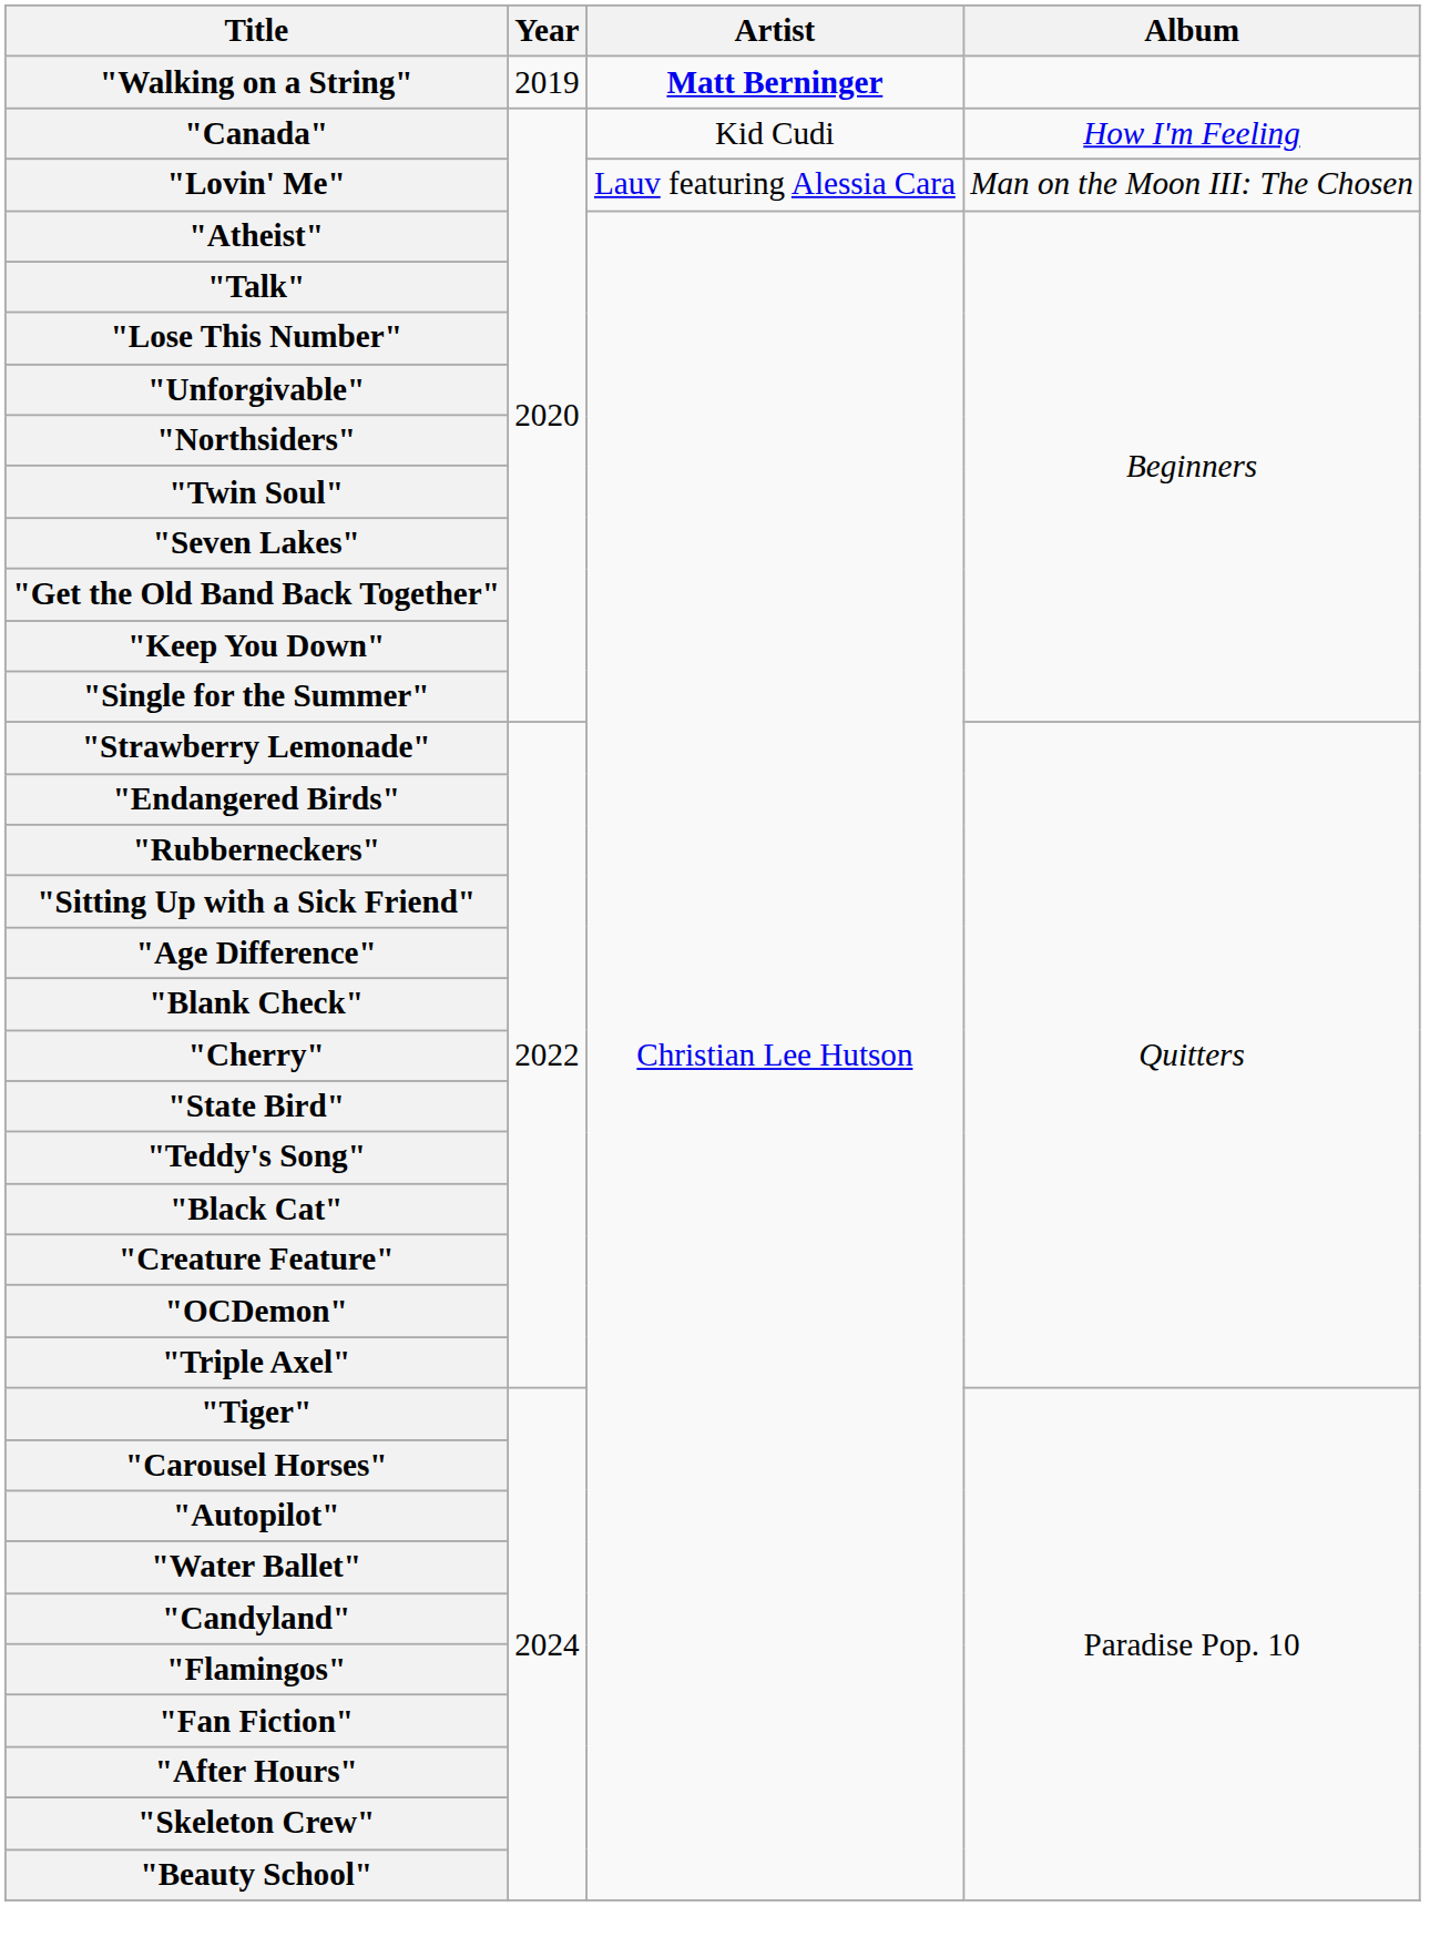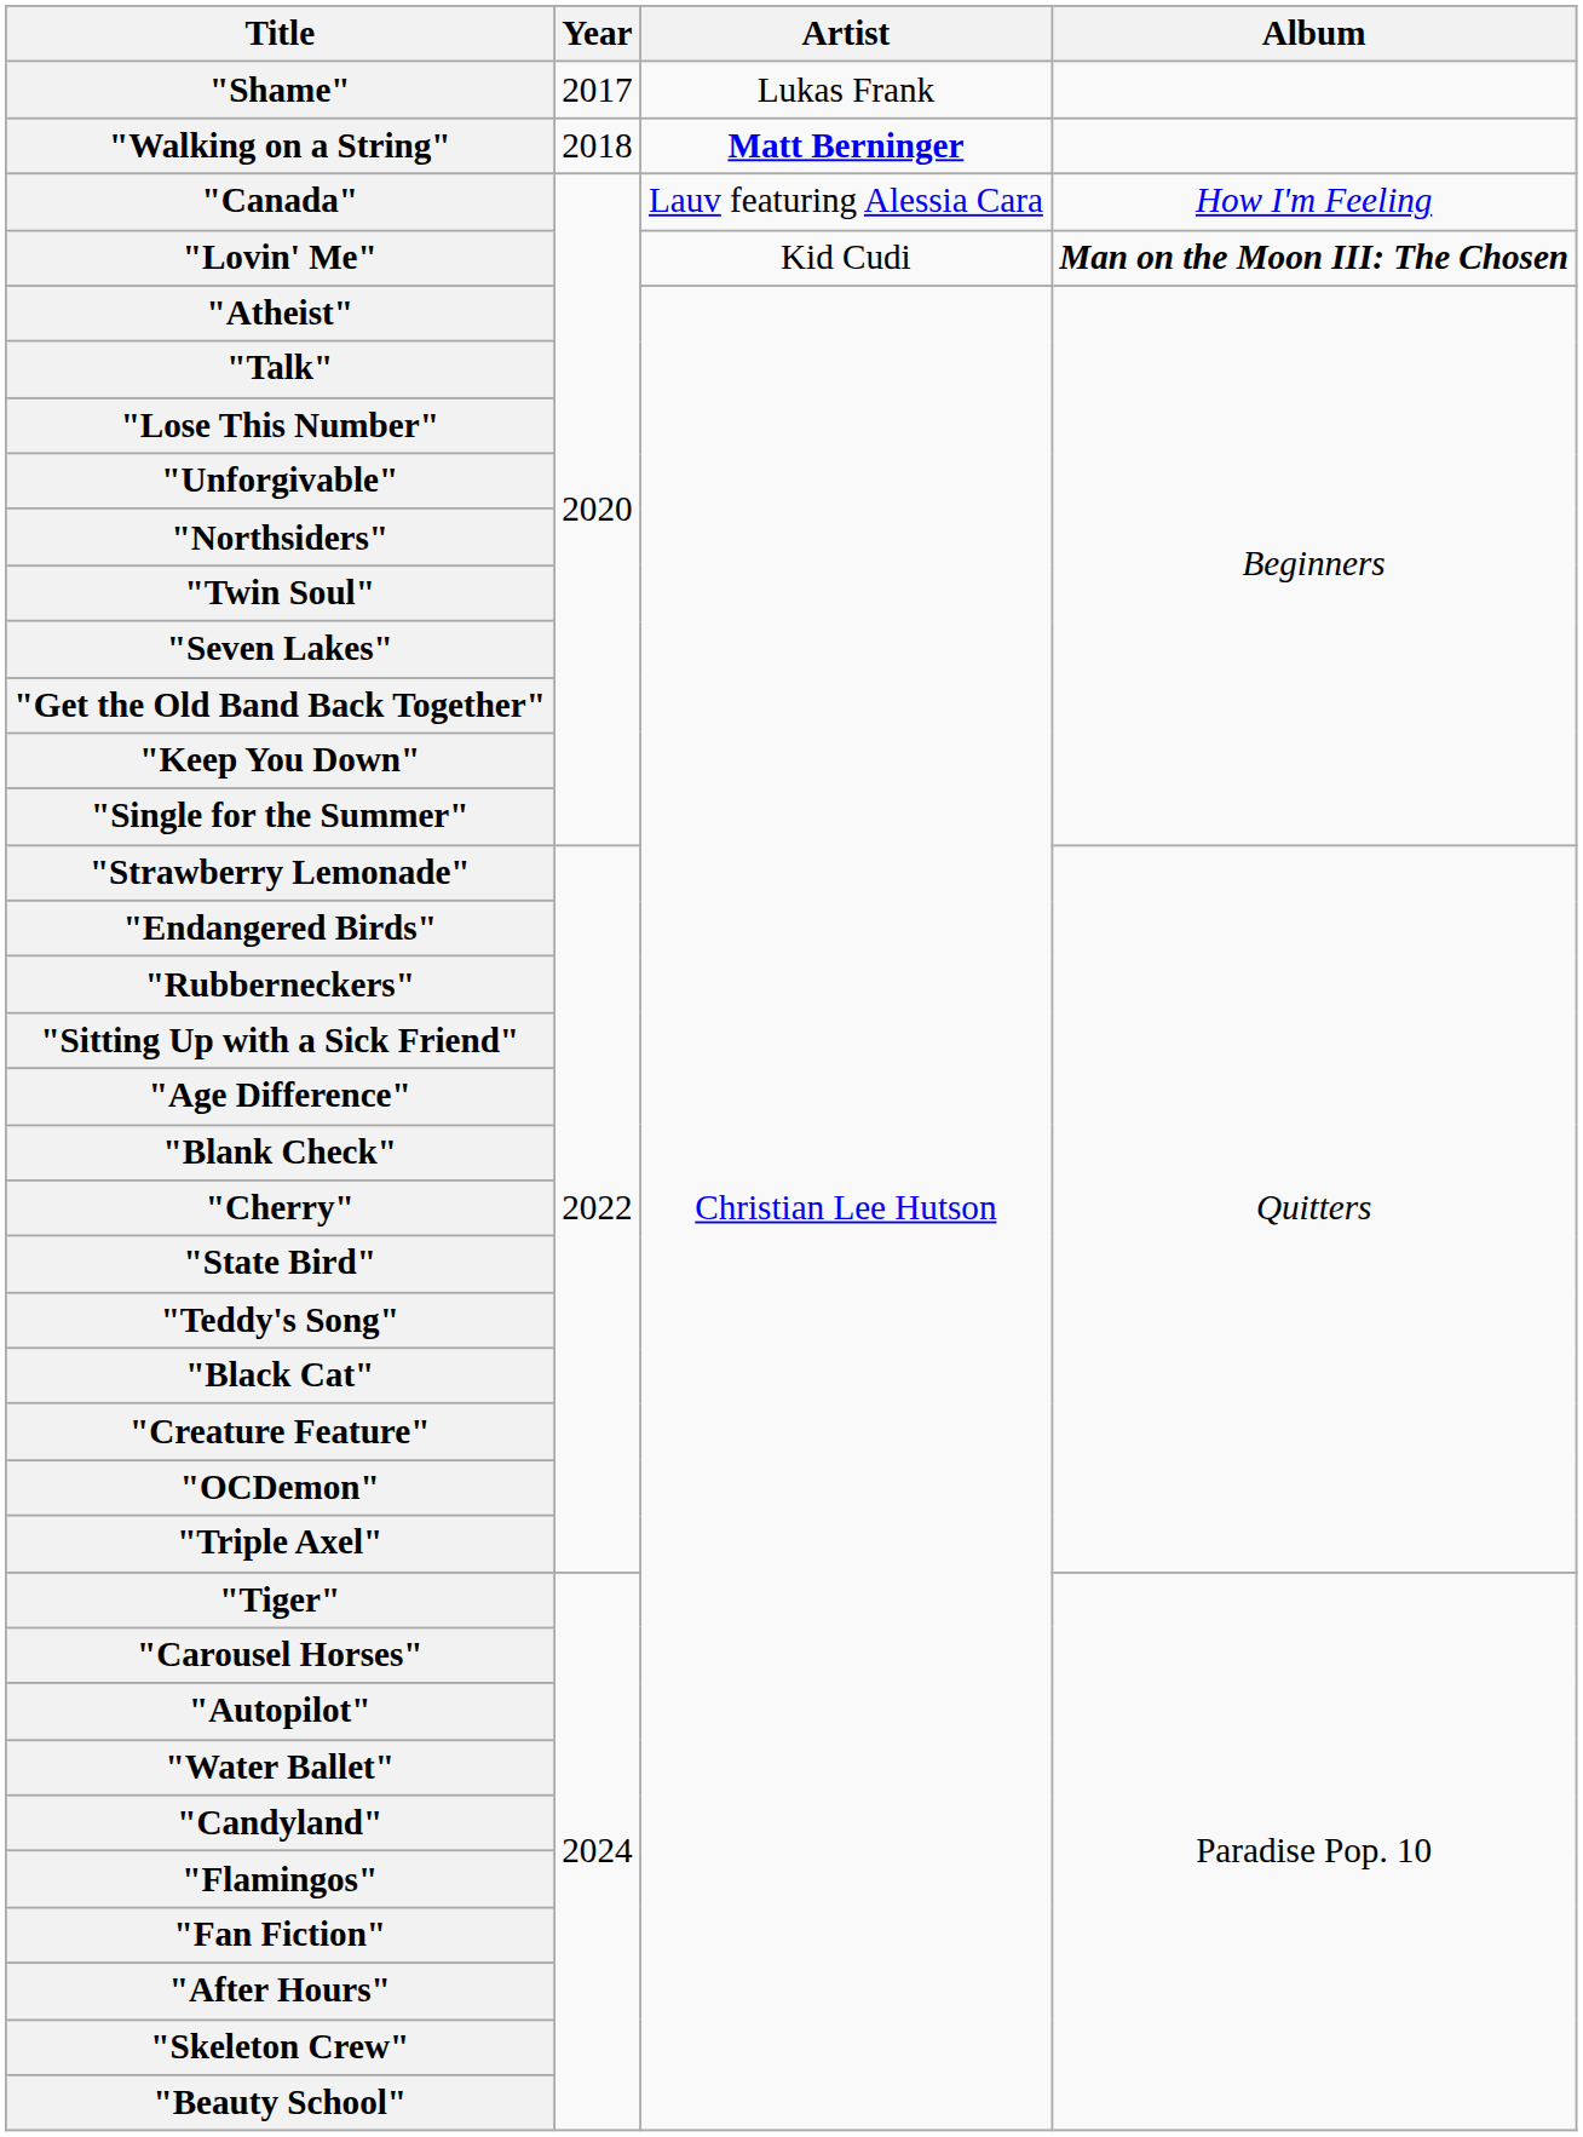+ row: "Shame" | 2017 | Lukas Frank
"Walking on a String" | Year: 2019 -> 2018
"Canada" | Artist: Kid Cudi -> Lauv featuring Alessia Cara
"Lovin' Me" | Artist: Lauv featuring Alessia Cara -> Kid Cudi
"Lovin' Me" | Album: normal -> bold
